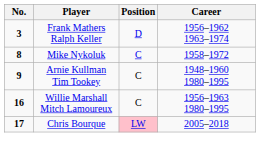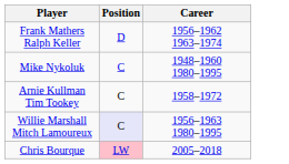- column: No. | 3 | 8 | 9 | 16 | 17
Mike Nykoluk | Career: 1958–1972 -> 1948–1960 1980–1995
Arnie Kullman Tim Tookey | Career: 1948–1960 1980–1995 -> 1958–1972
Willie Marshall Mitch Lamoureux | Position: no background -> lavender background
